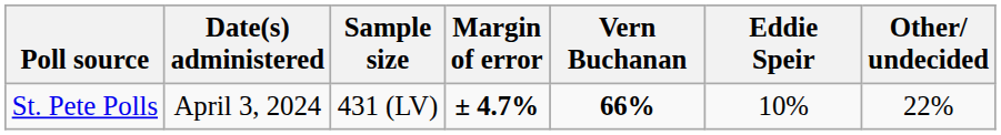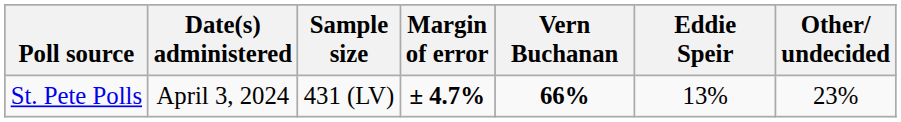St. Pete Polls | Eddie Speir: 10% -> 13%
St. Pete Polls | Other/ undecided: 22% -> 23%
